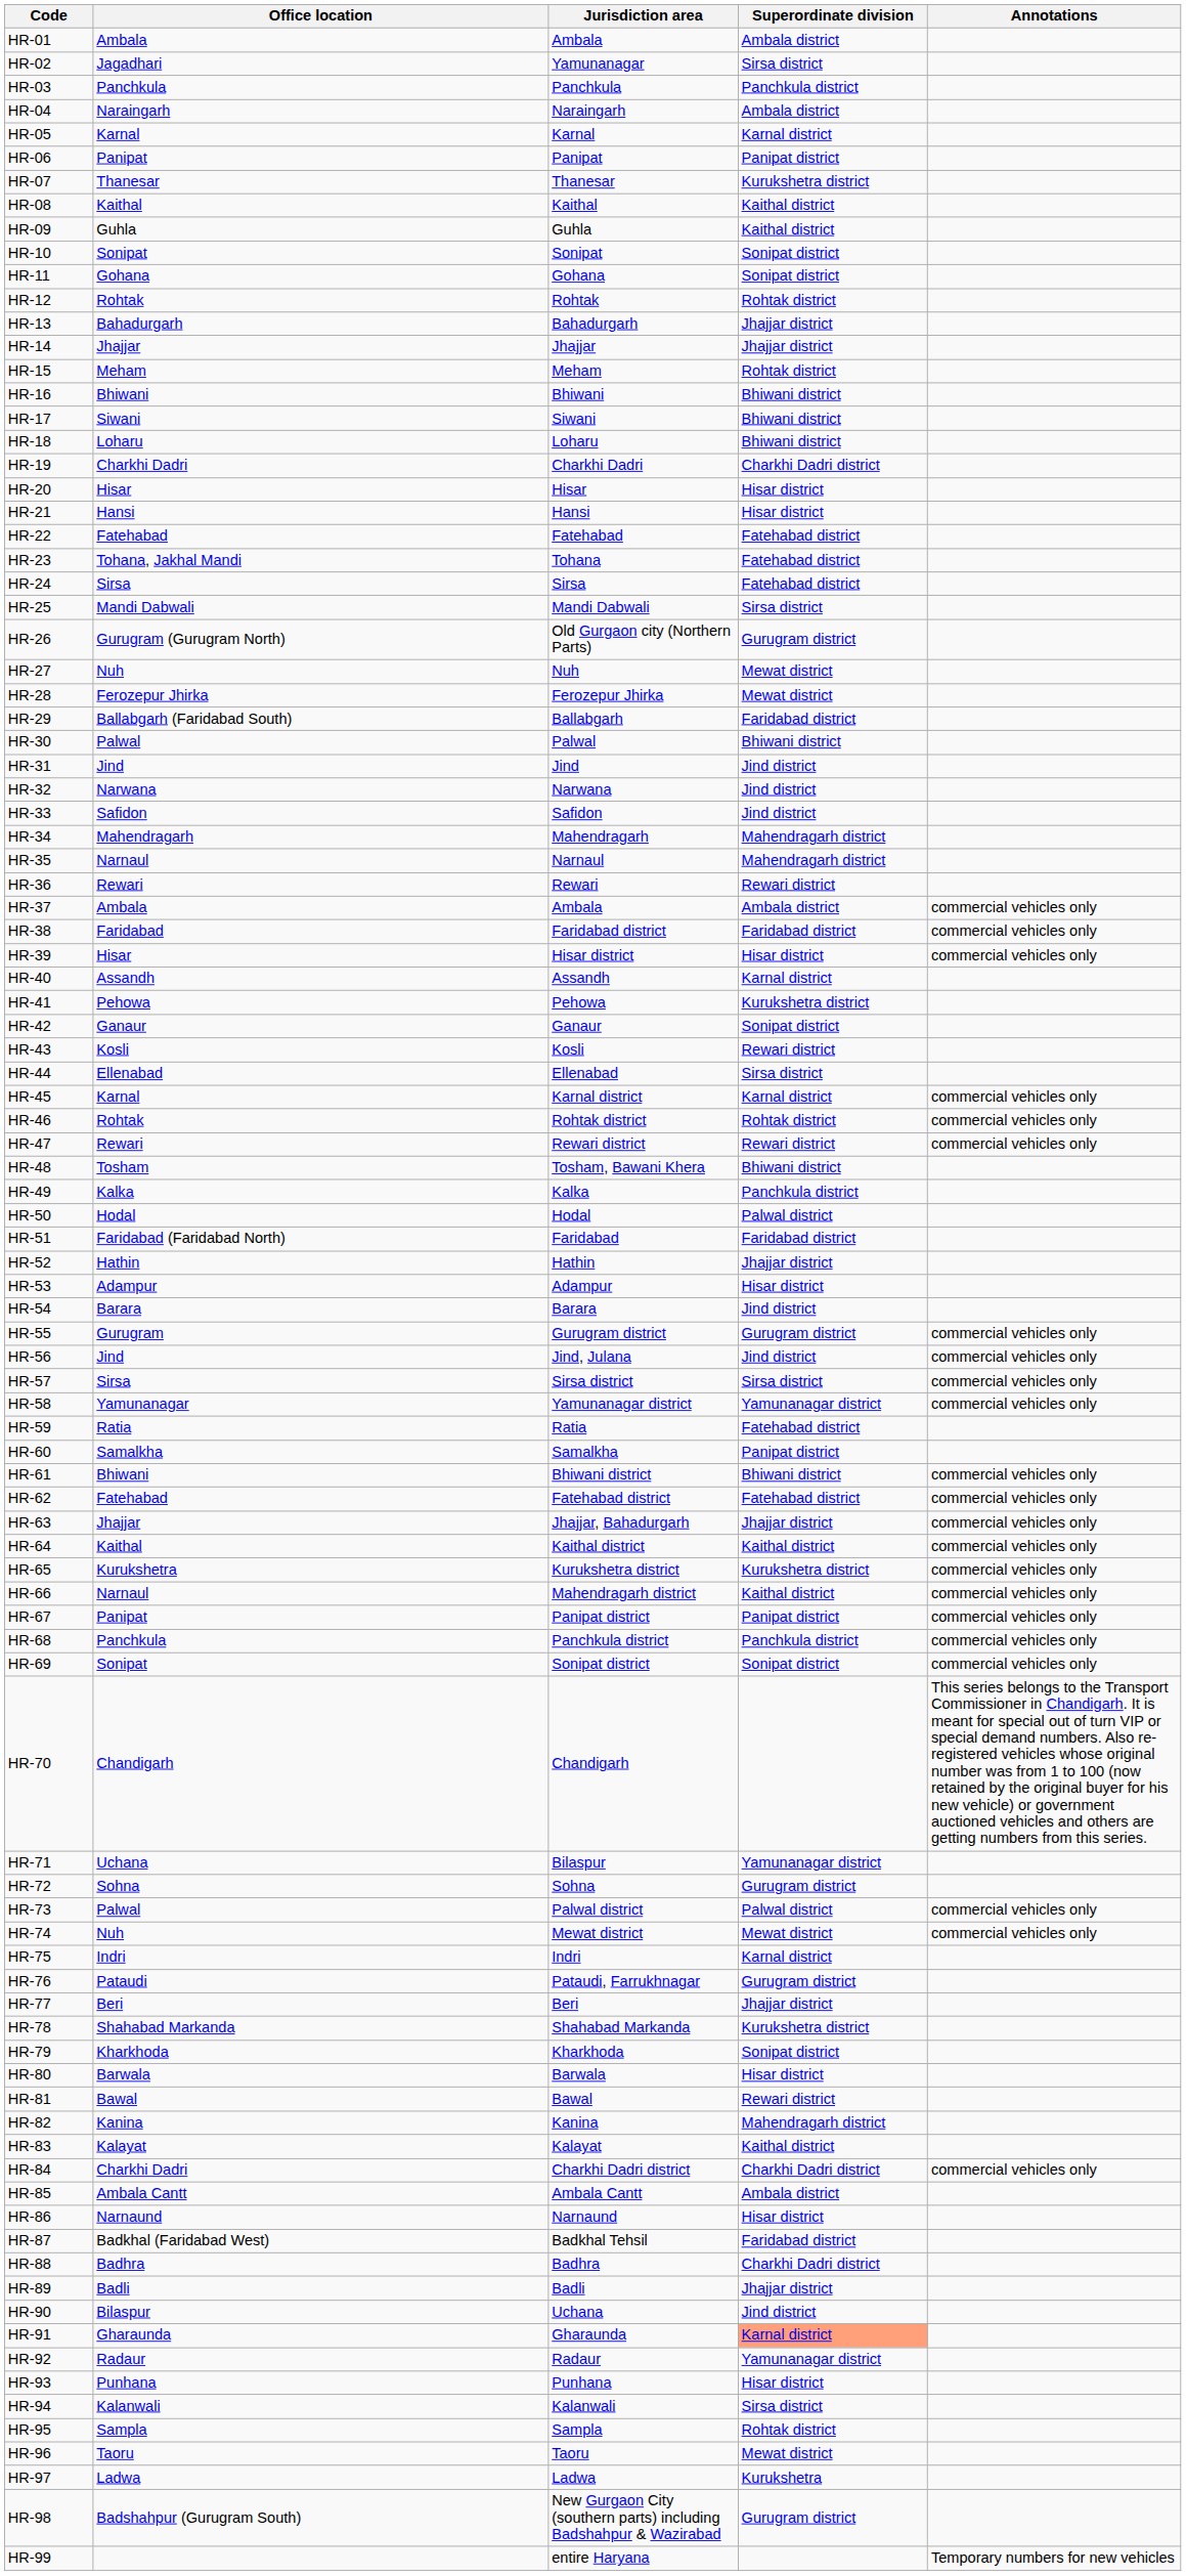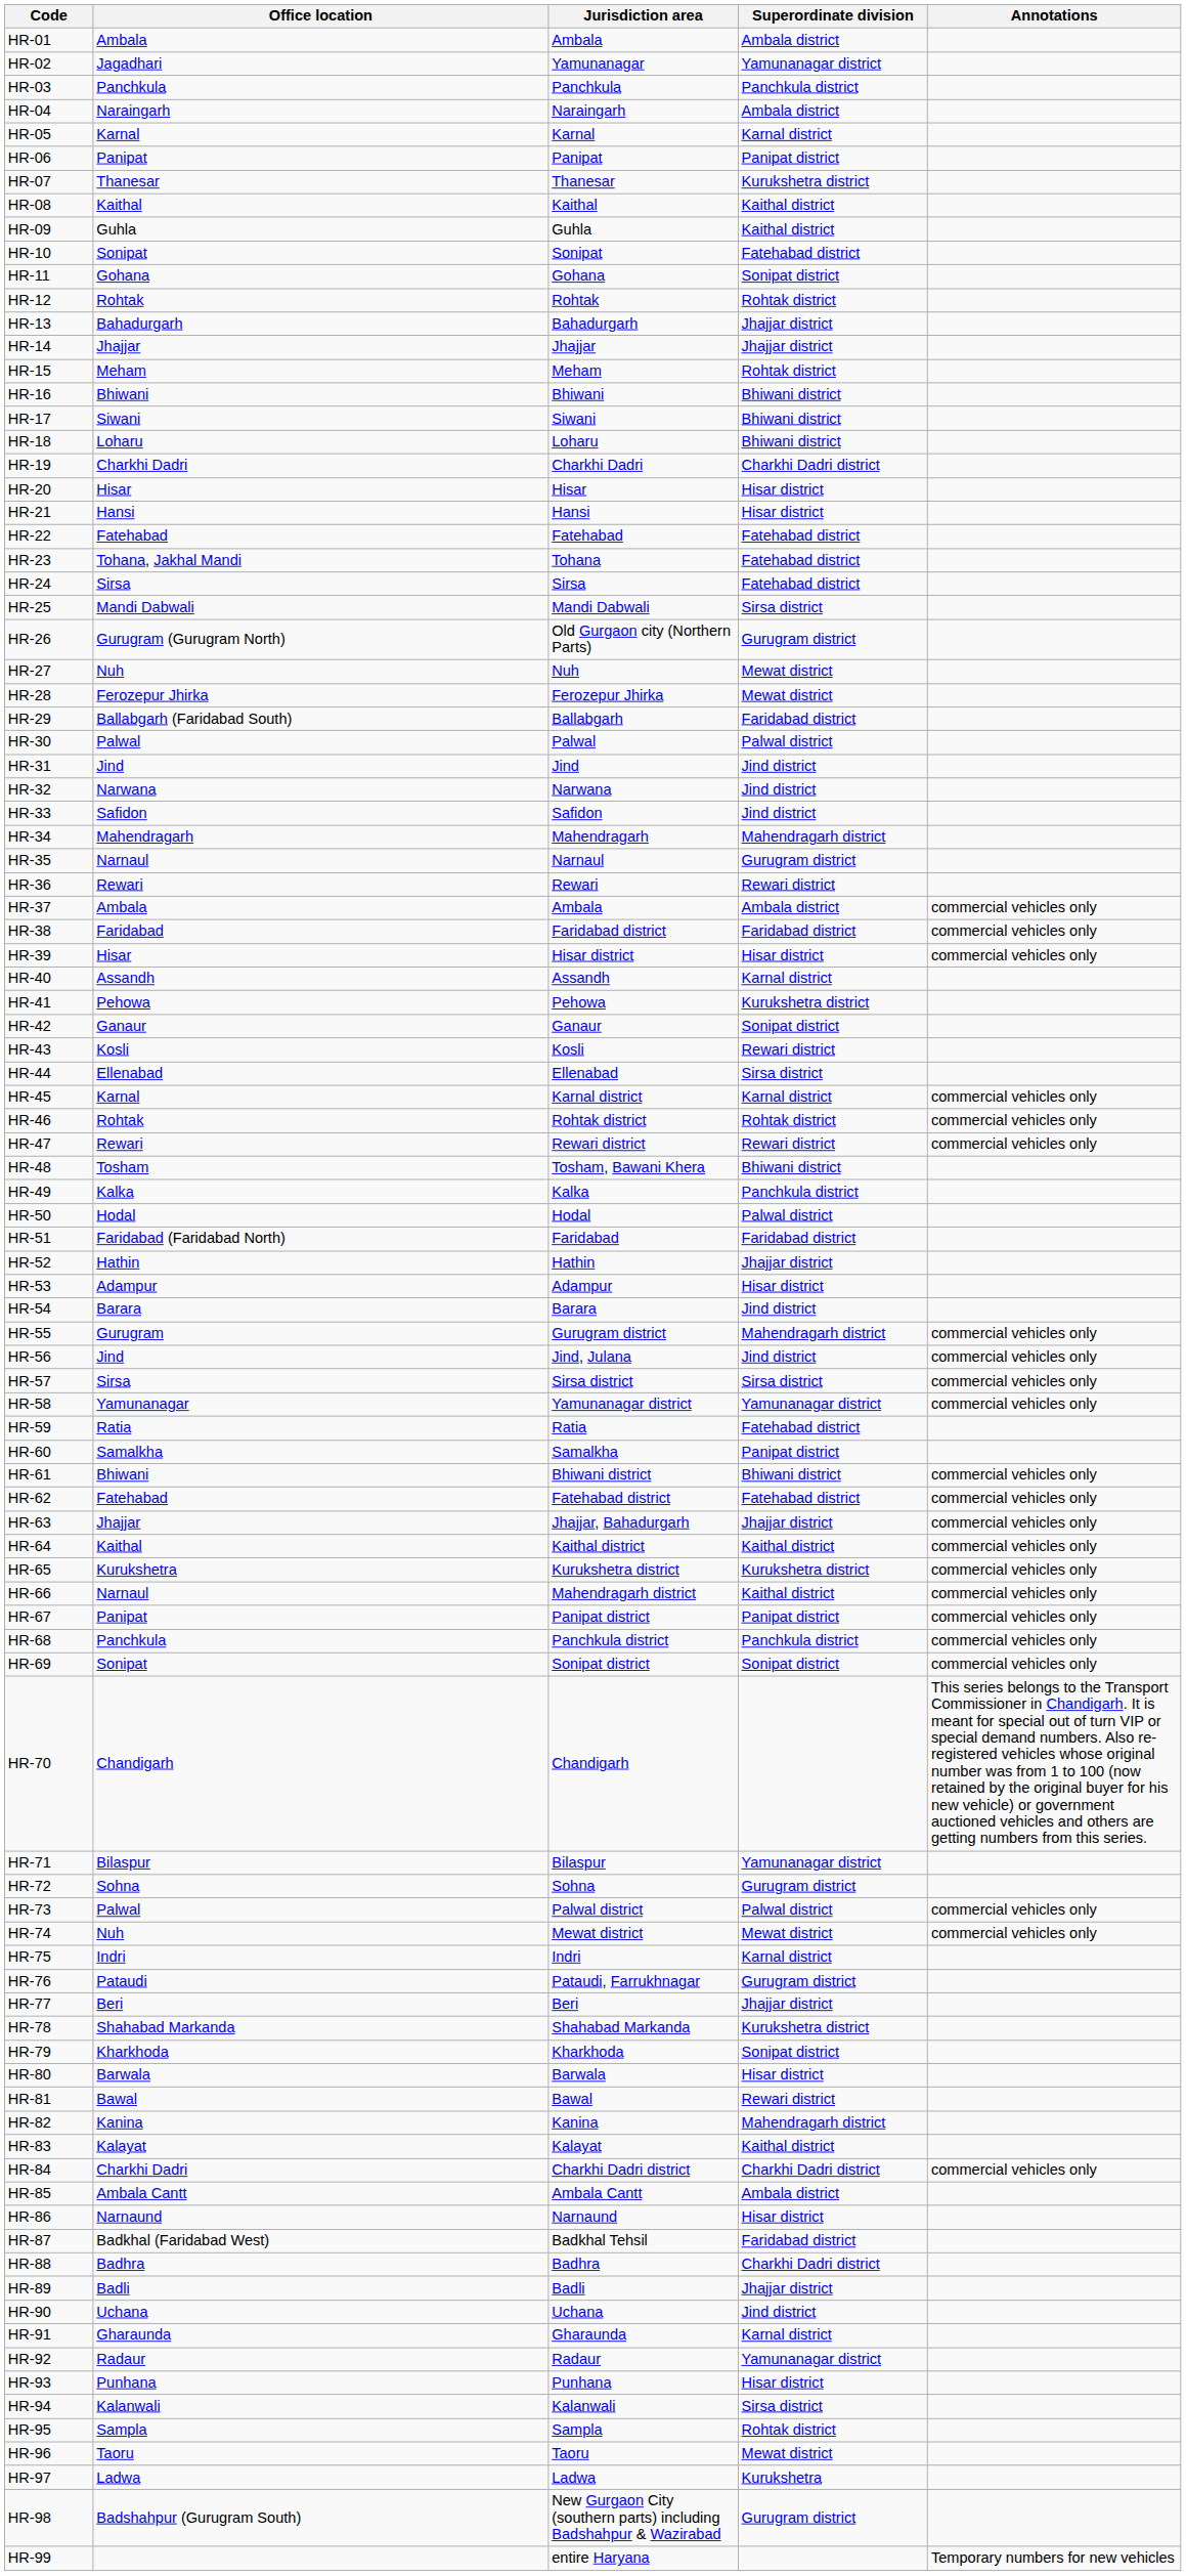HR-02 | Superordinate division: Sirsa district -> Yamunanagar district
HR-10 | Superordinate division: Sonipat district -> Fatehabad district
HR-30 | Superordinate division: Bhiwani district -> Palwal district
HR-35 | Superordinate division: Mahendragarh district -> Gurugram district
HR-55 | Superordinate division: Gurugram district -> Mahendragarh district
HR-71 | Office location: Uchana -> Bilaspur
HR-90 | Office location: Bilaspur -> Uchana
HR-91 | Superordinate division: lightsalmon background -> no background
